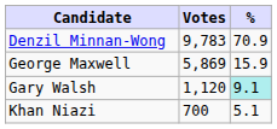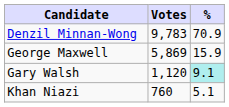Khan Niazi | Votes: 700 -> 760
